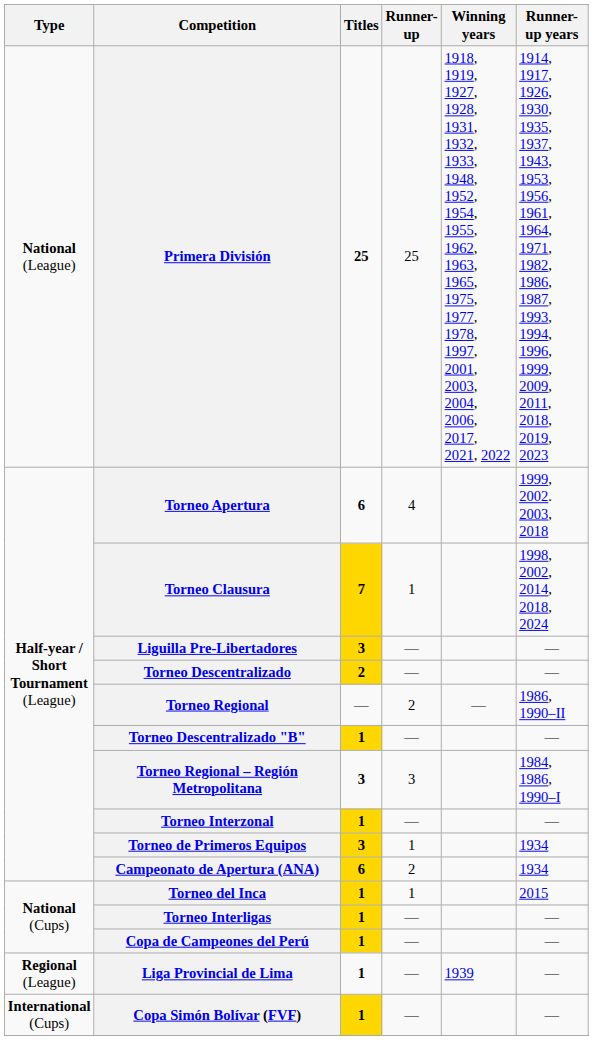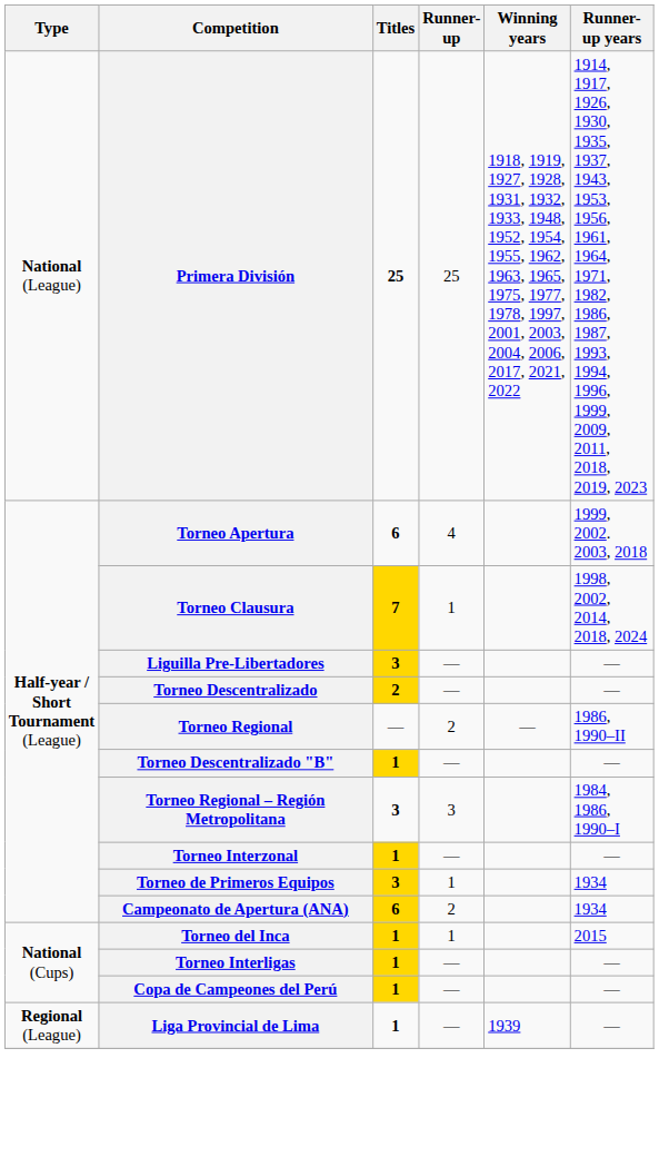- row: International (Cups) | Copa Simón Bolívar (FVF) | 1 | — | —
